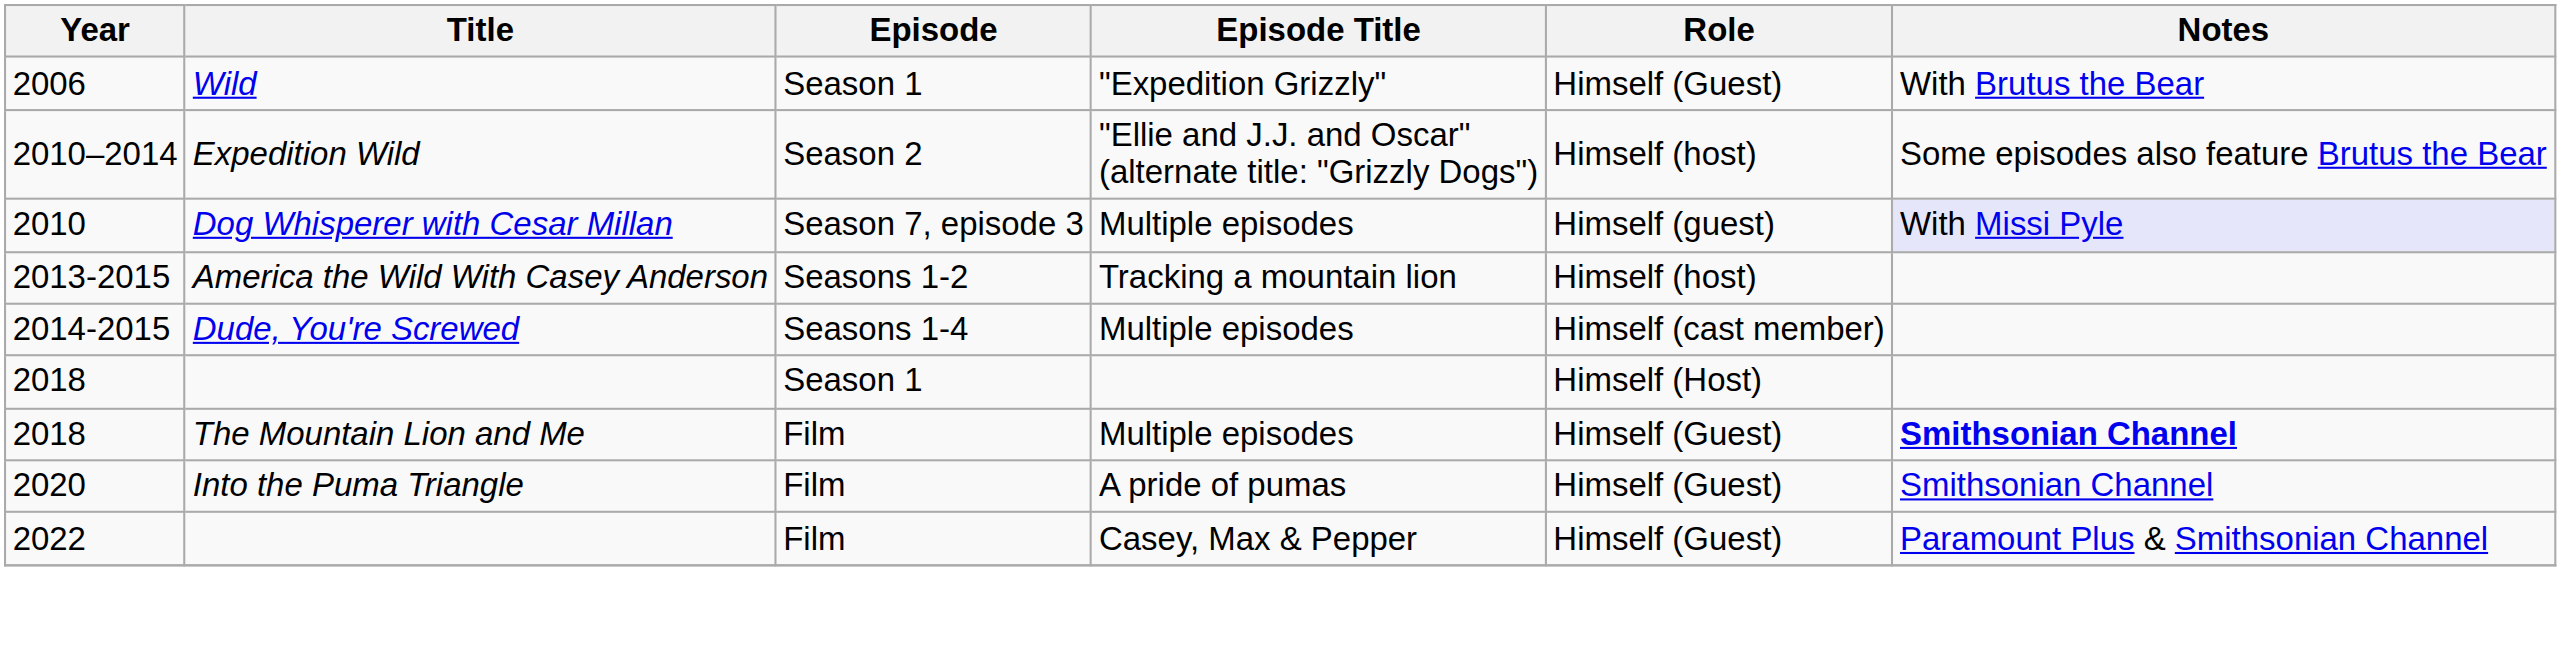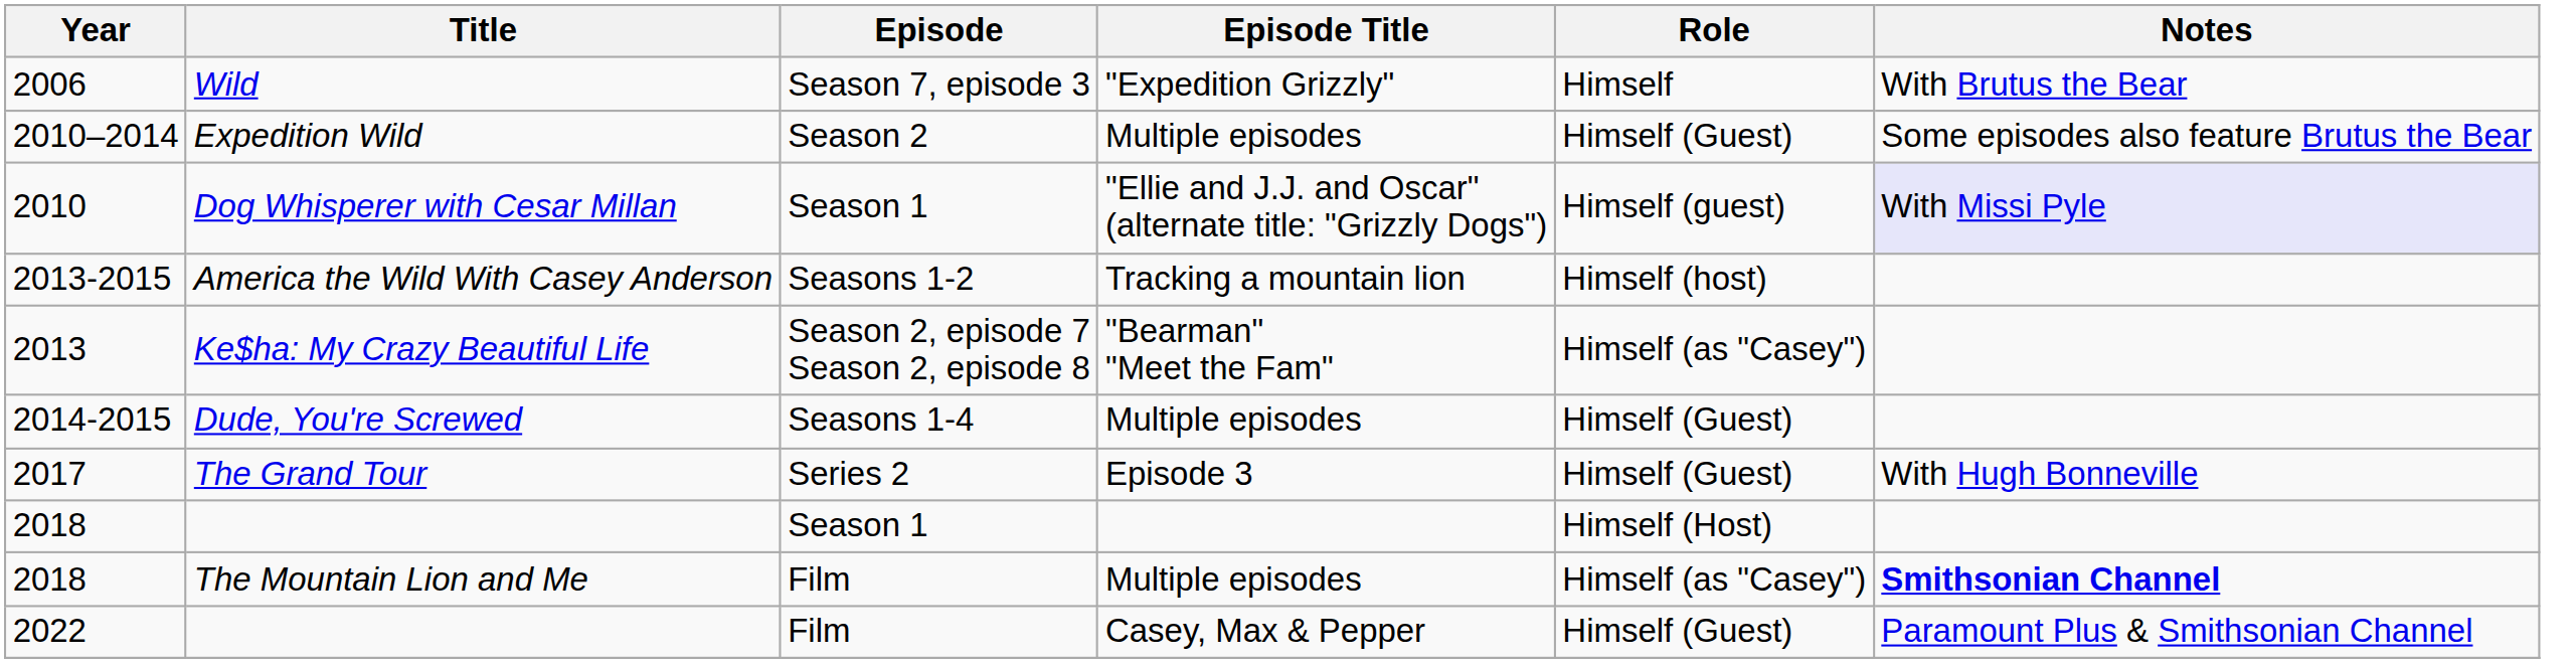Wild | Episode: Season 1 -> Season 7, episode 3
Wild | Role: Himself (Guest) -> Himself
Expedition Wild | Episode Title: "Ellie and J.J. and Oscar" (alternate title: "Grizzly Dogs") -> Multiple episodes
Expedition Wild | Role: Himself (host) -> Himself (Guest)
Dog Whisperer with Cesar Millan | Episode: Season 7, episode 3 -> Season 1
Dog Whisperer with Cesar Millan | Episode Title: Multiple episodes -> "Ellie and J.J. and Oscar" (alternate title: "Grizzly Dogs")
+ row: 2013 | Ke$ha: My Crazy Beautiful Life | Season 2, episode 7 Season 2, episode 8 | "Bearman" "Meet the Fam" | Himself (as "Casey")
Dude, You're Screwed | Role: Himself (cast member) -> Himself (Guest)
+ row: 2017 | The Grand Tour | Series 2 | Episode 3 | Himself (Guest) | With Hugh Bonneville
The Mountain Lion and Me | Role: Himself (Guest) -> Himself (as "Casey")
- row: 2020 | Into the Puma Triangle | Film | A pride of pumas | Himself (Guest) | Smithsonian Channel
